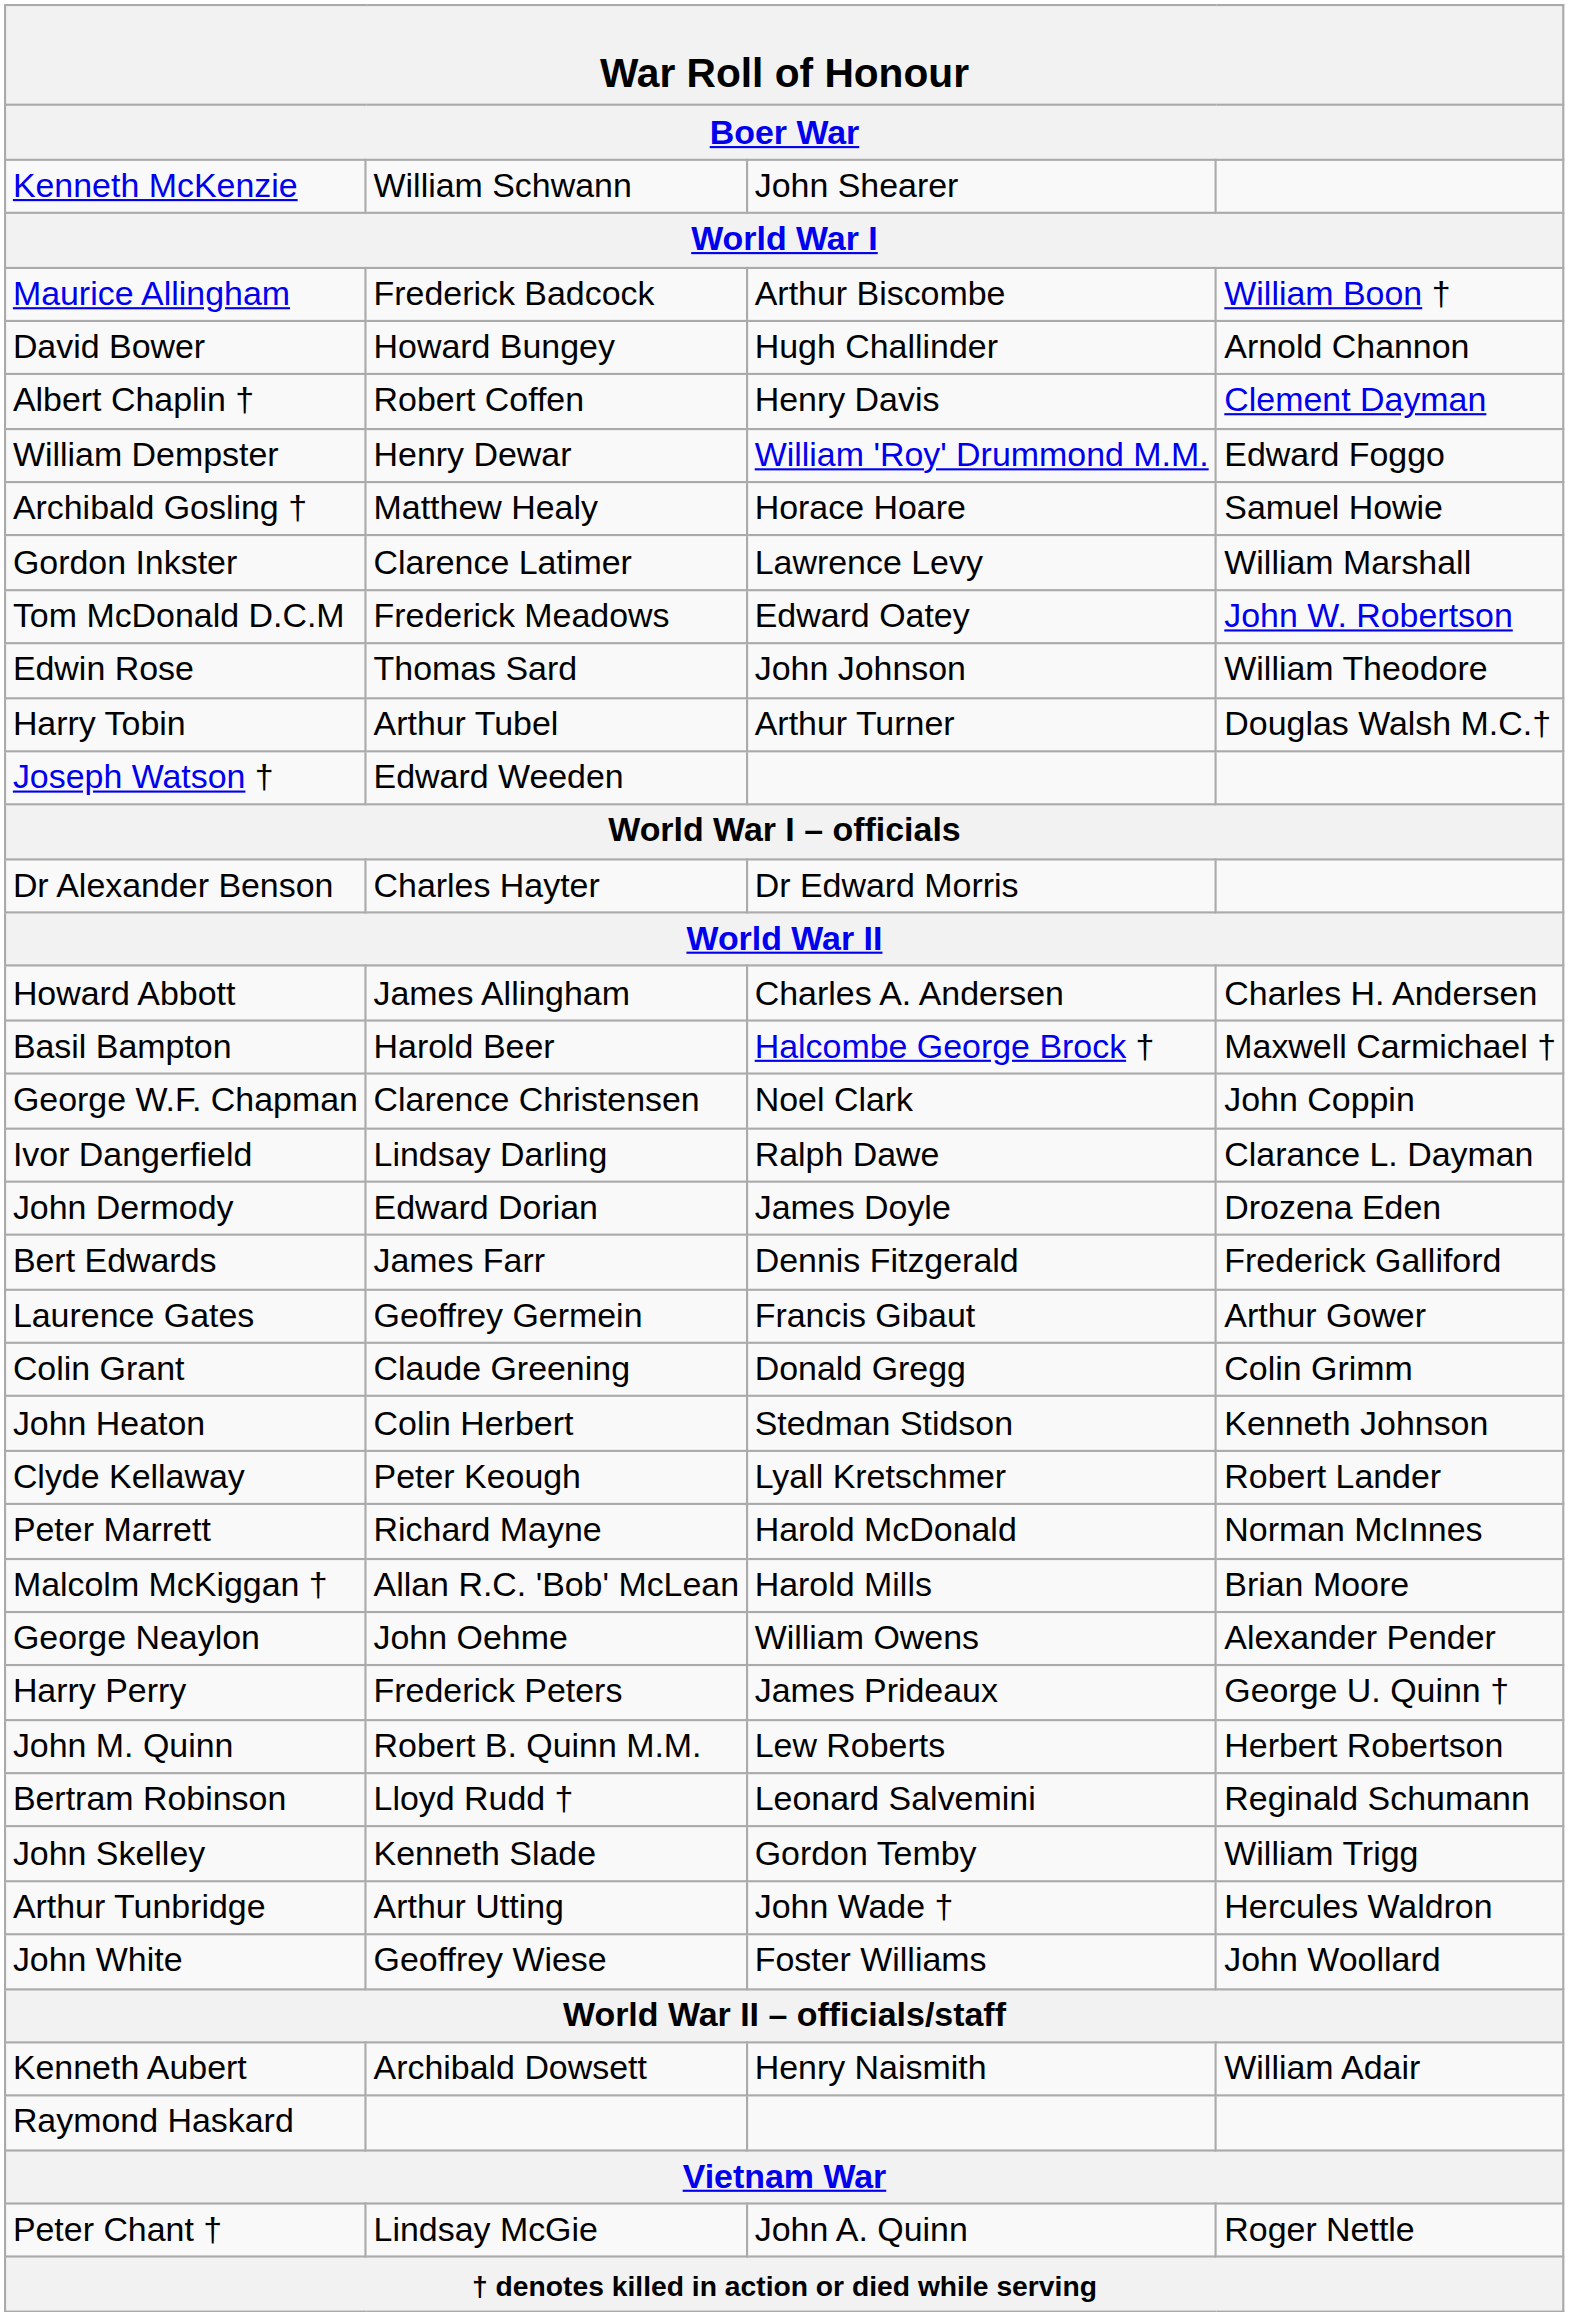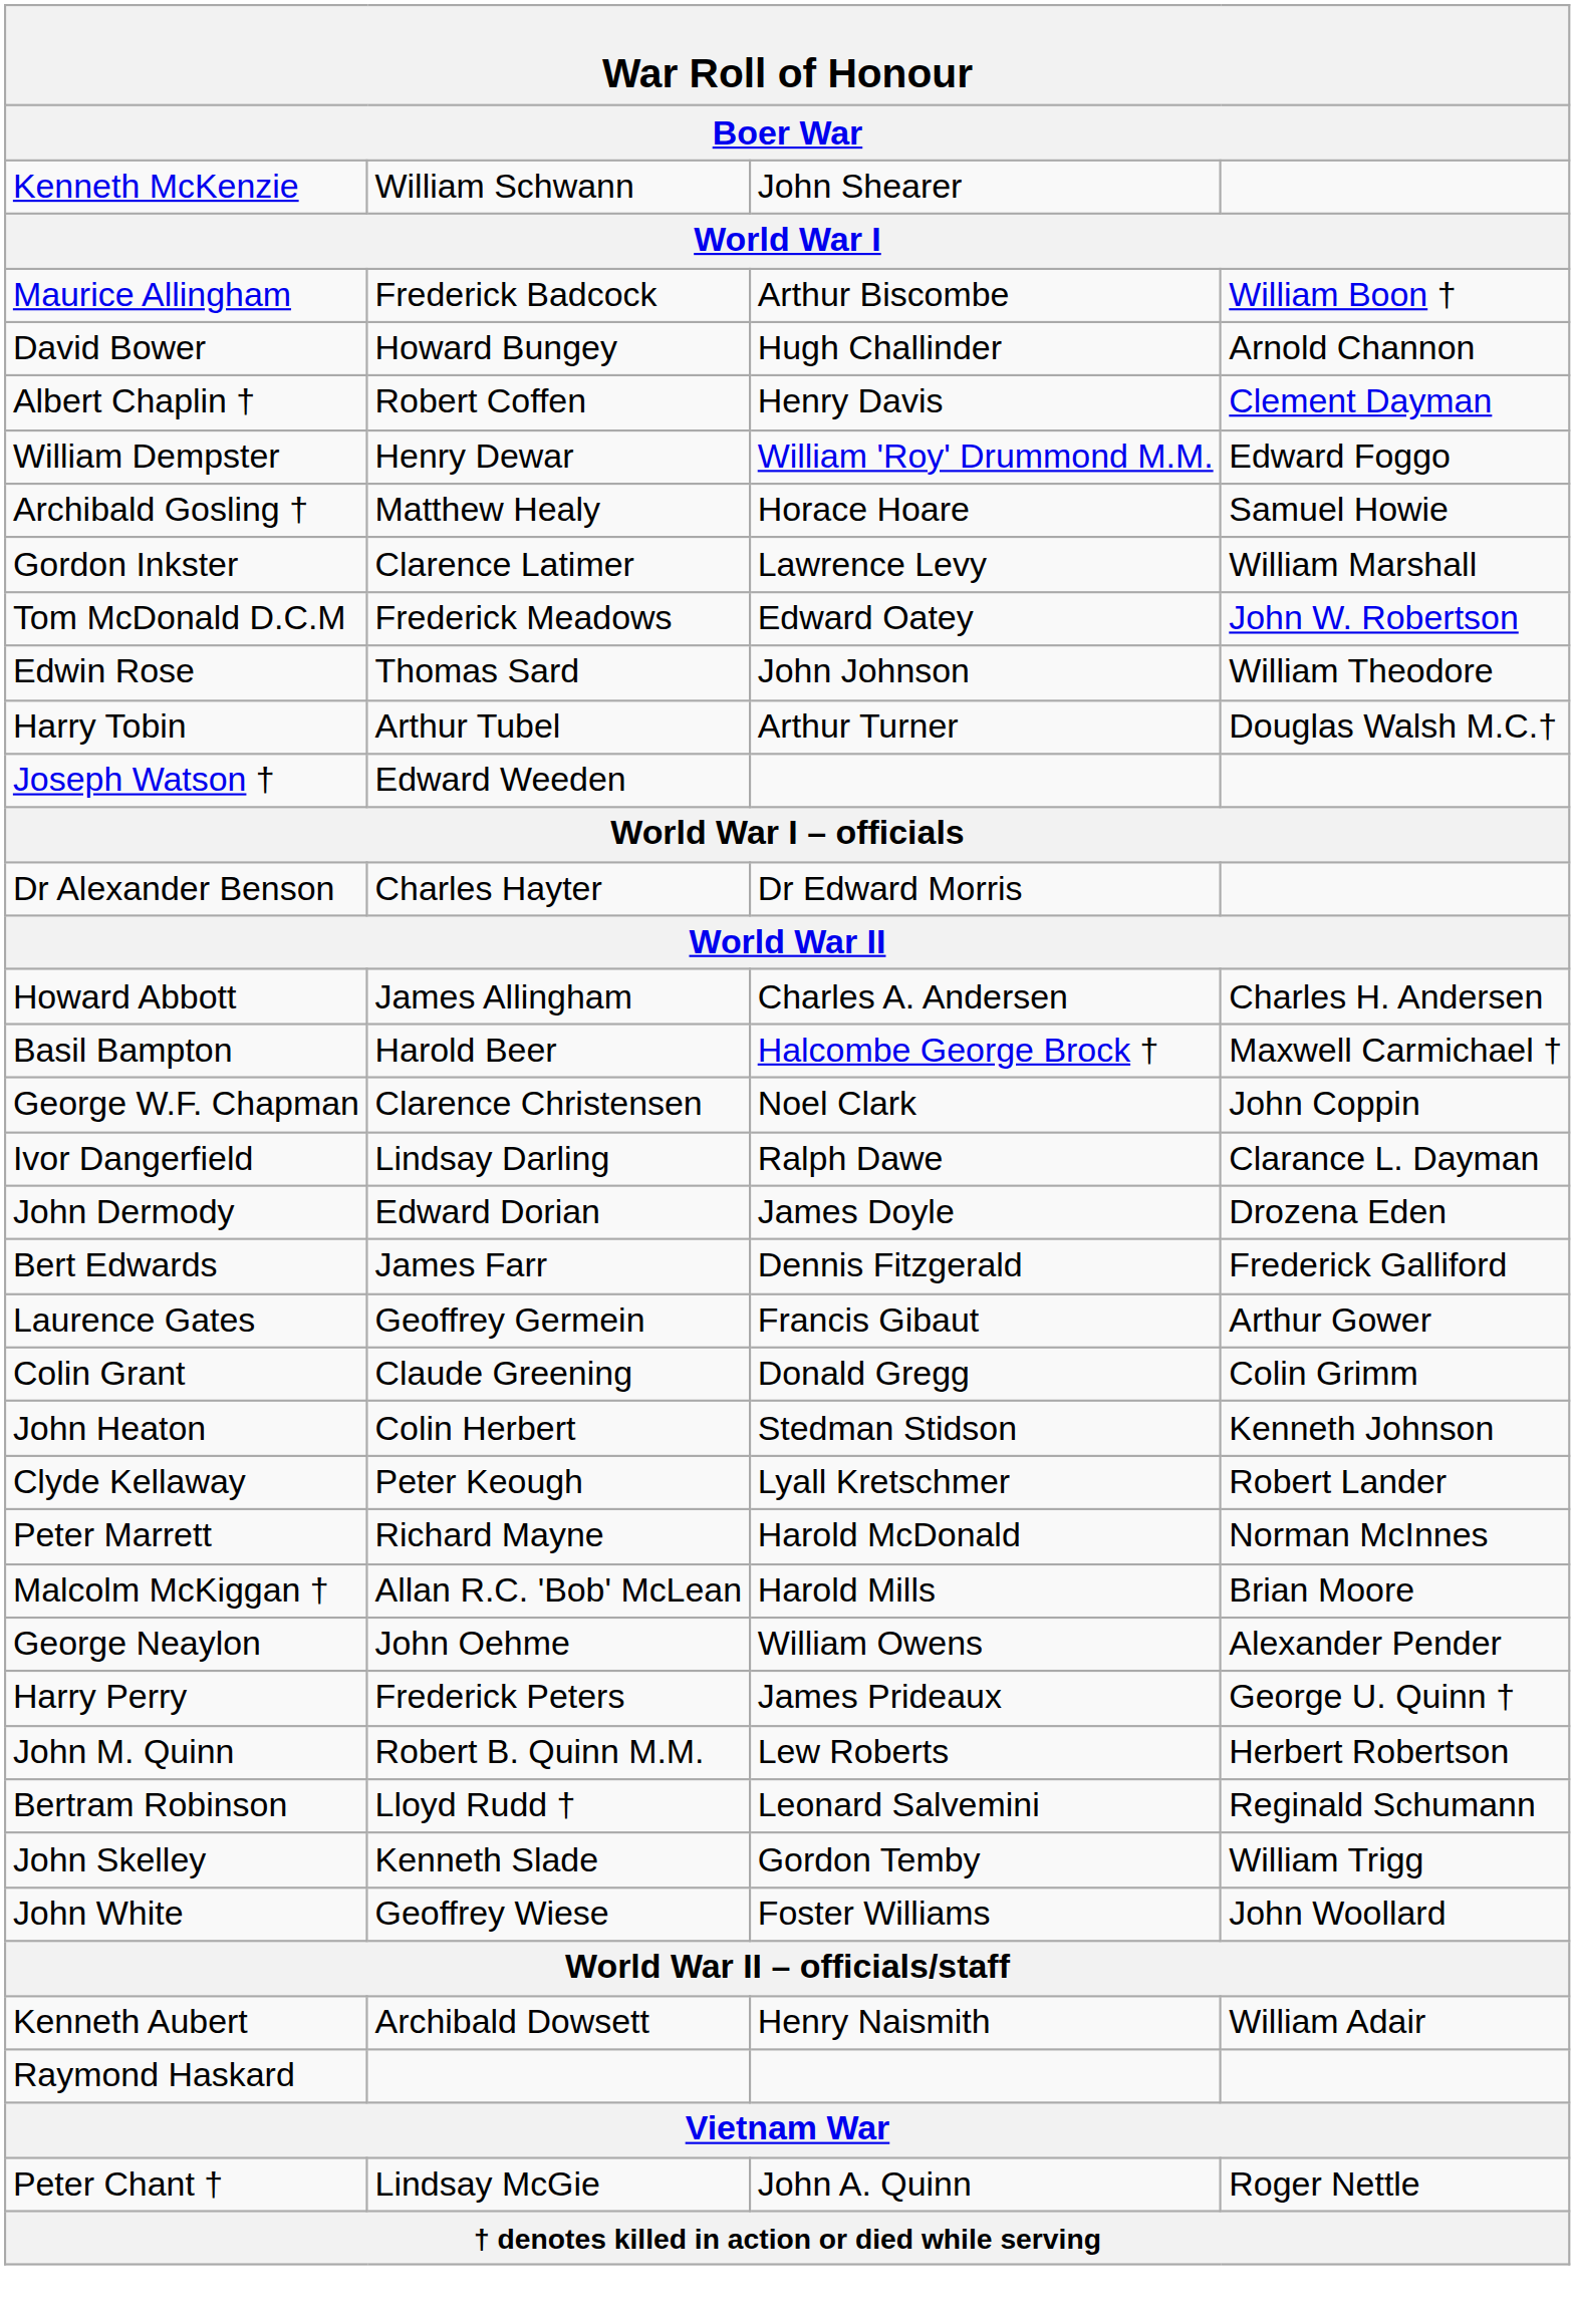- row: Arthur Tunbridge | Arthur Utting | John Wade † | Hercules Waldron
